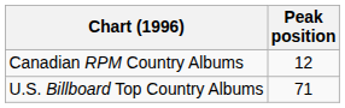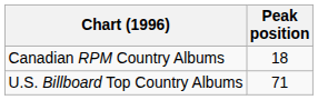Canadian RPM Country Albums | Peak position: 12 -> 18
